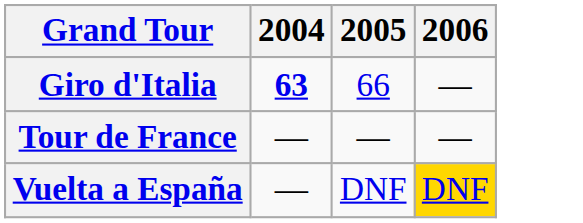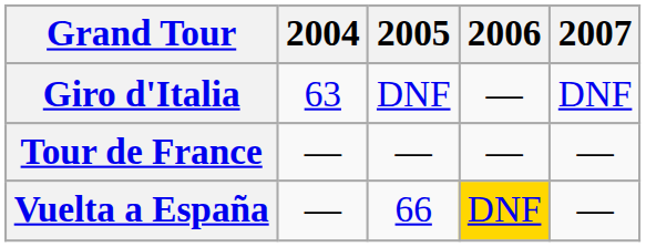+ column: 2007 | DNF | — | —
Giro d'Italia | 2004: bold -> normal
Giro d'Italia | 2005: 66 -> DNF
Vuelta a España | 2005: DNF -> 66
